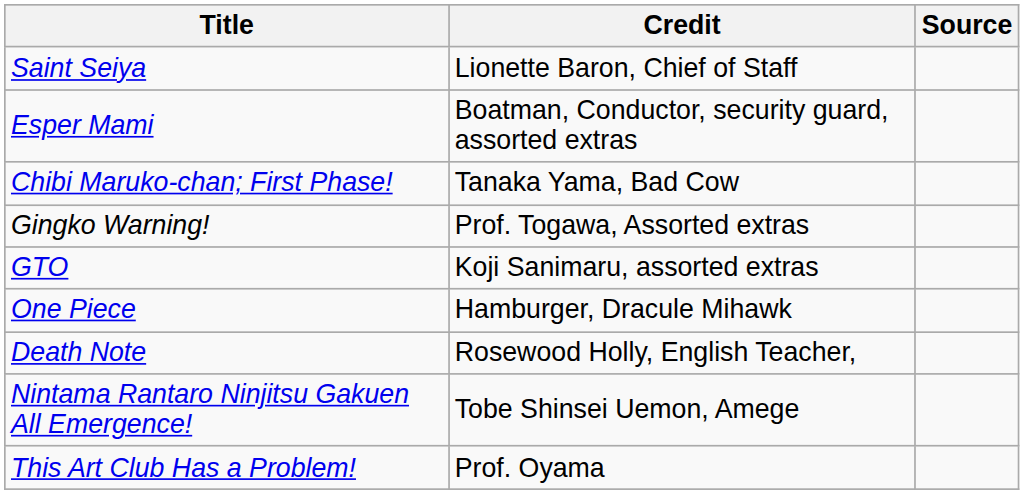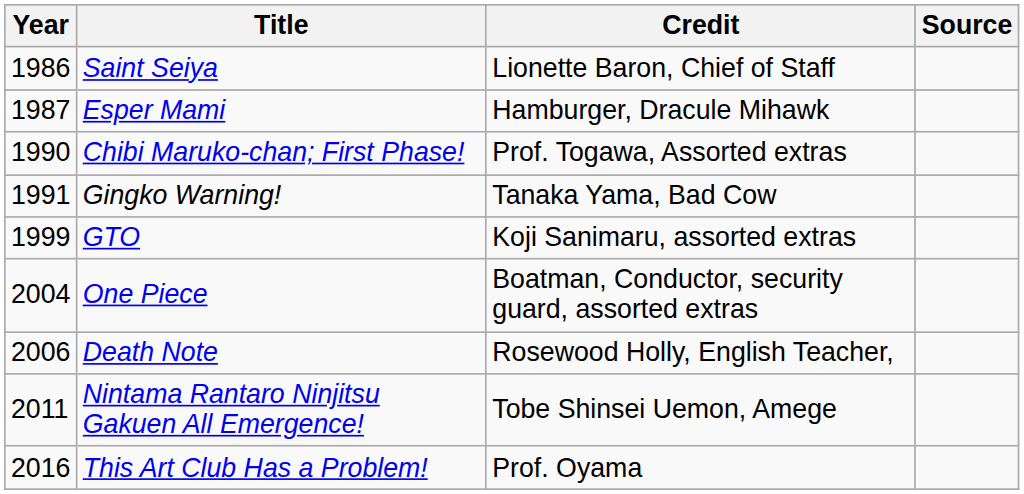+ column: Year | 1986 | 1987 | 1990 | 1991 | 1999 | 2004 | 2006 | 2011 | 2016
Esper Mami | Credit: Boatman, Conductor, security guard, assorted extras -> Hamburger, Dracule Mihawk
Chibi Maruko-chan; First Phase! | Credit: Tanaka Yama, Bad Cow -> Prof. Togawa, Assorted extras
Gingko Warning! | Credit: Prof. Togawa, Assorted extras -> Tanaka Yama, Bad Cow
One Piece | Credit: Hamburger, Dracule Mihawk -> Boatman, Conductor, security guard, assorted extras
